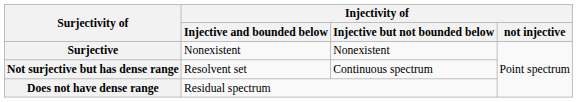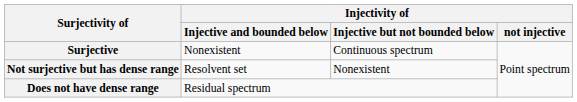Surjective | Injectivity of / Injective but not bounded below: Nonexistent -> Continuous spectrum
Not surjective but has dense range | Injectivity of / Injective but not bounded below: Continuous spectrum -> Nonexistent
